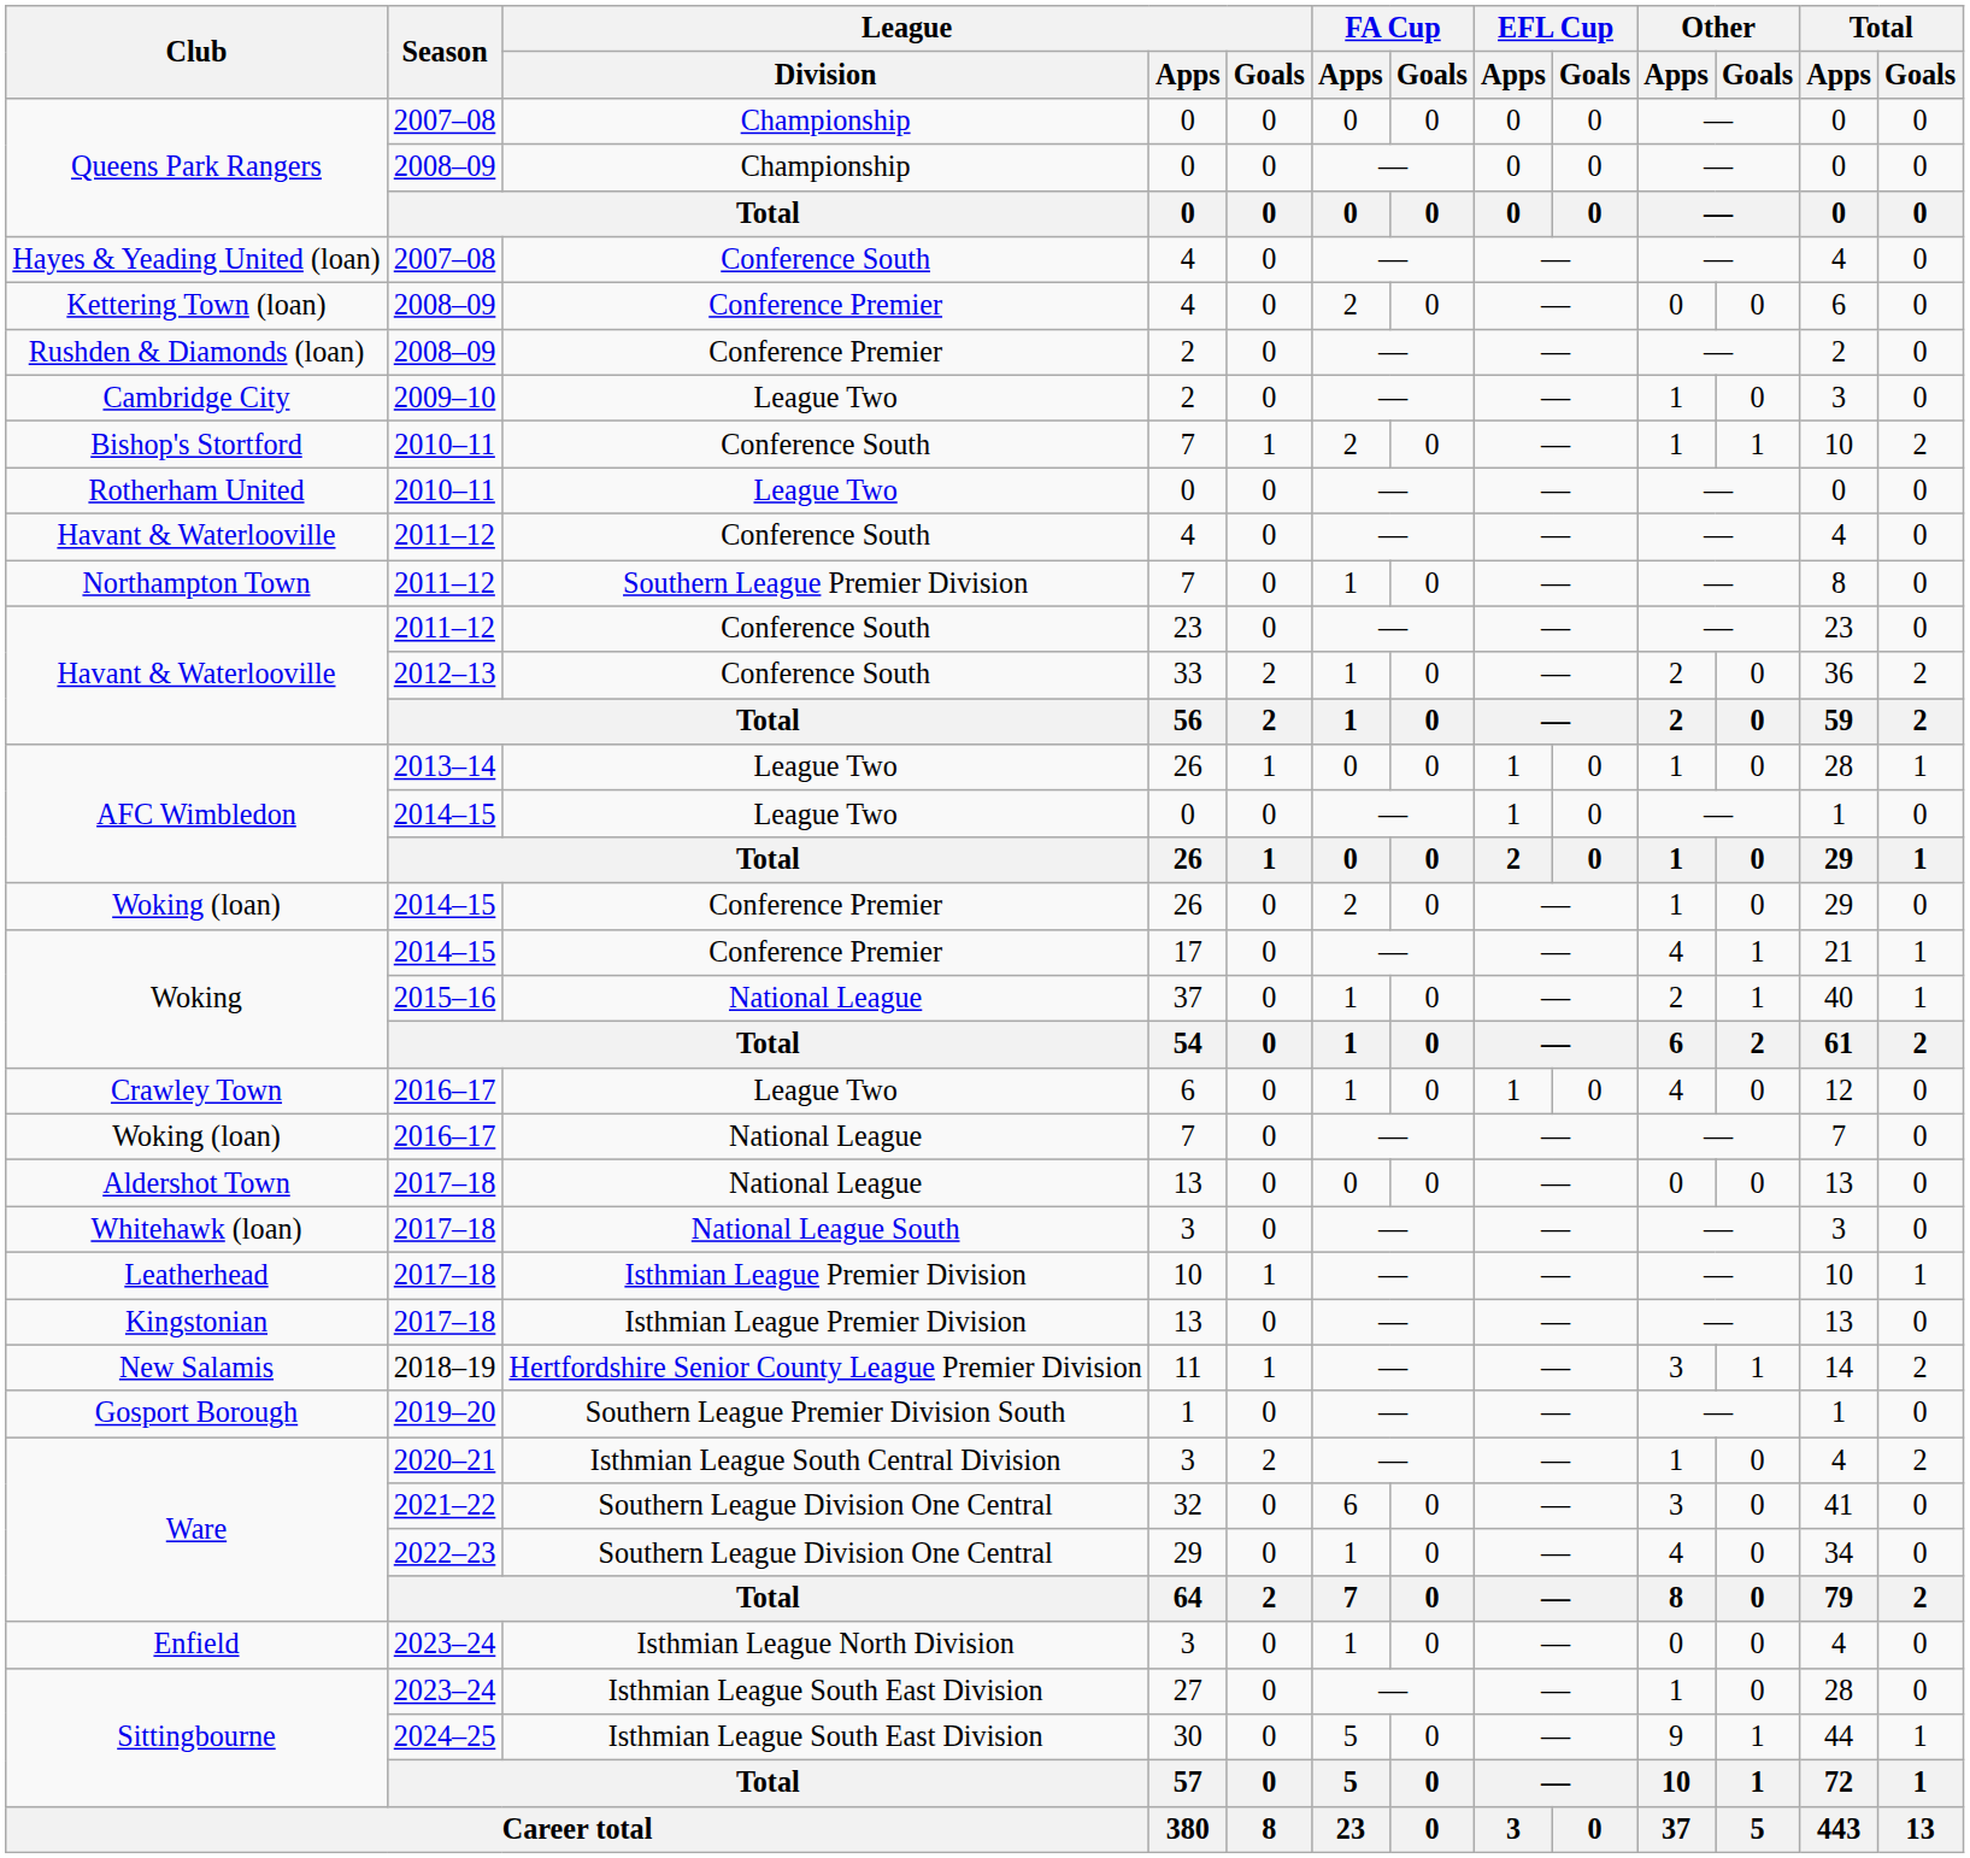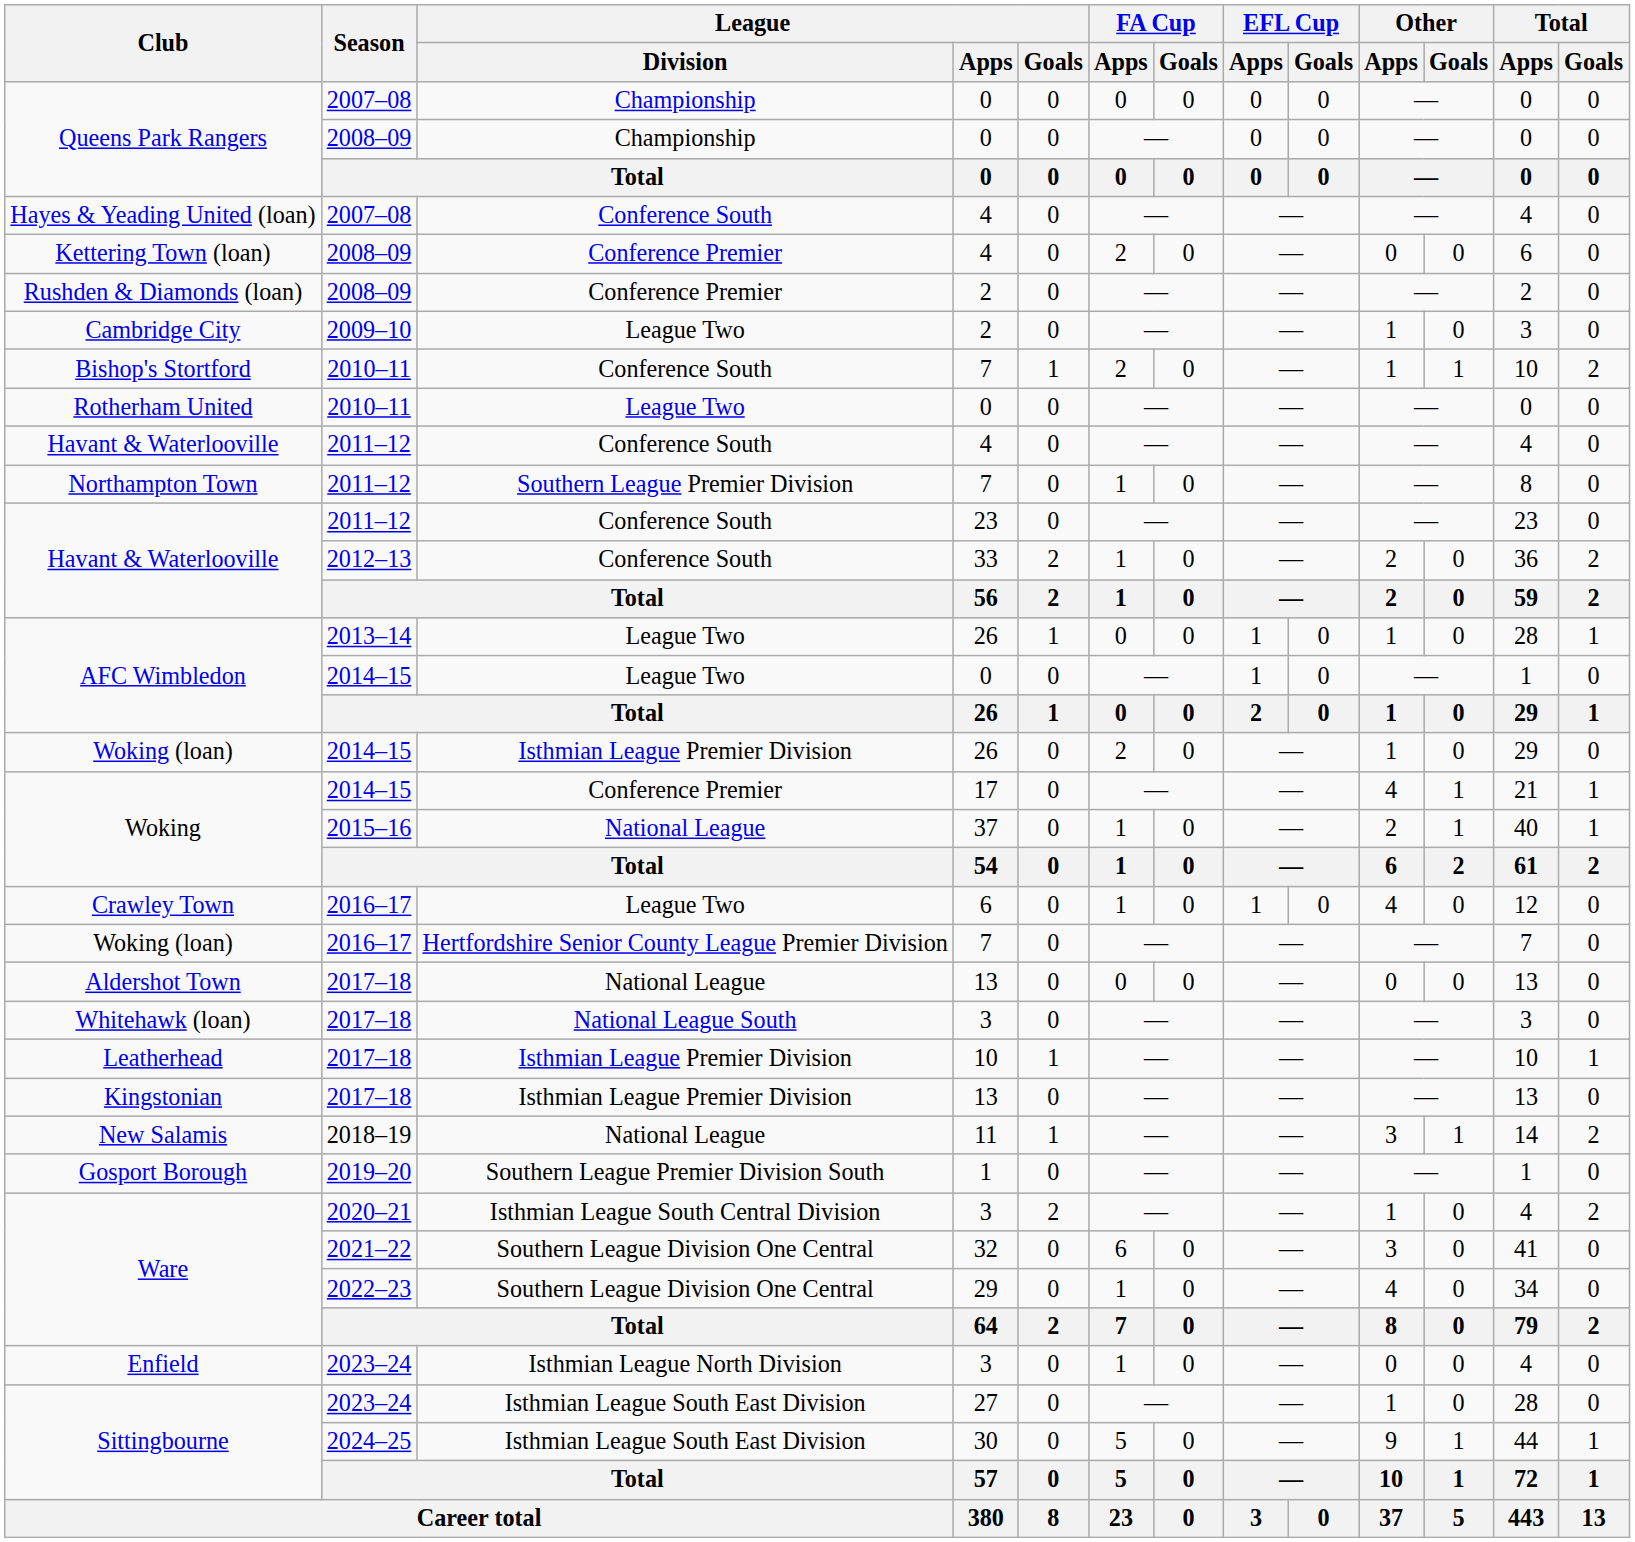Woking (loan) / 26 | League / Division: Conference Premier -> Isthmian League Premier Division
Woking (loan) / 7 | League / Division: National League -> Hertfordshire Senior County League Premier Division
New Salamis | League / Division: Hertfordshire Senior County League Premier Division -> National League
